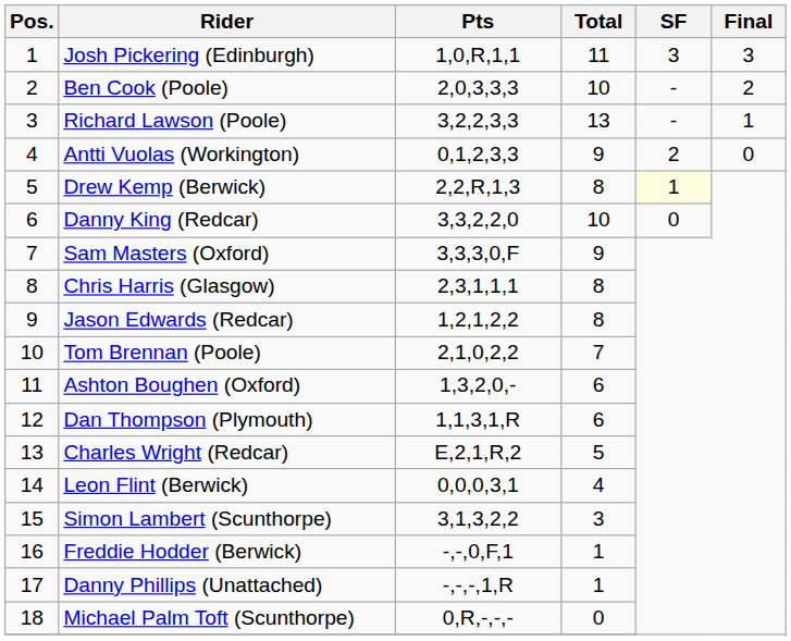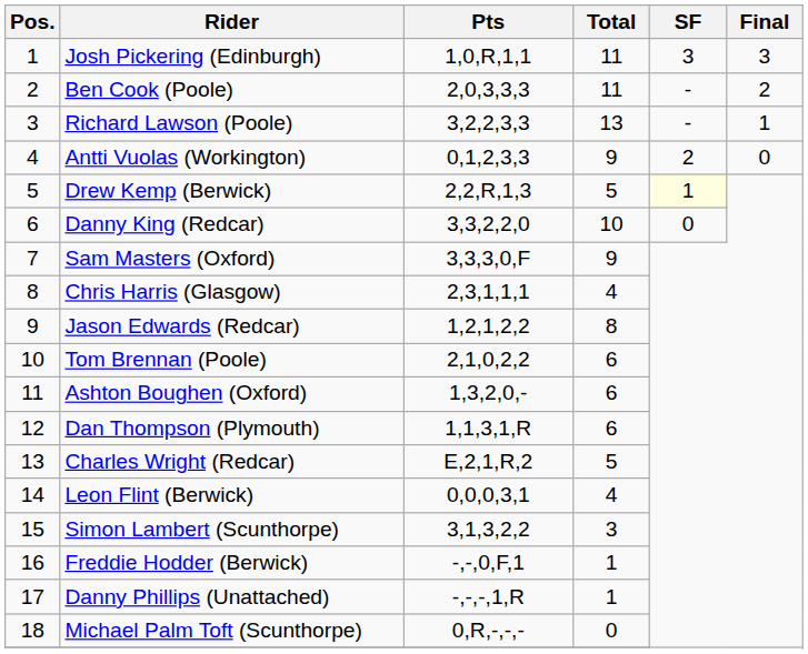Ben Cook (Poole) | Total: 10 -> 11
Drew Kemp (Berwick) | Total: 8 -> 5
Chris Harris (Glasgow) | Total: 8 -> 4
Tom Brennan (Poole) | Total: 7 -> 6
